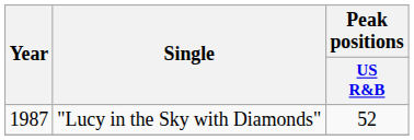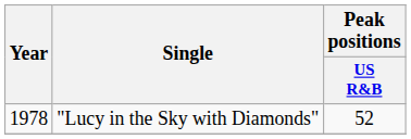"Lucy in the Sky with Diamonds" | Year: 1987 -> 1978
